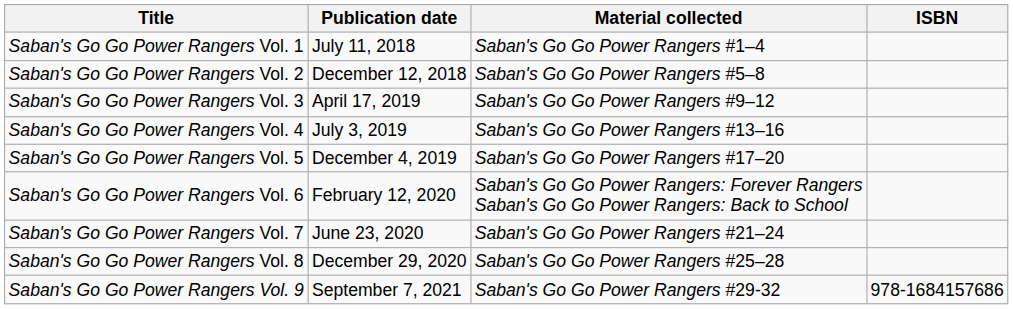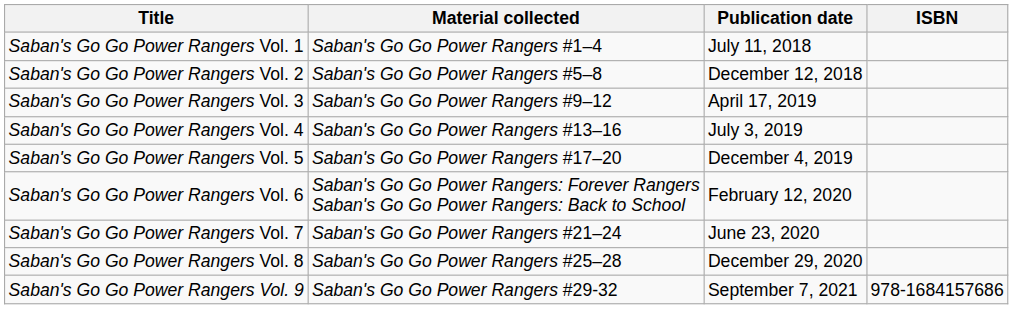columns swapped: Material collected <-> Publication date
